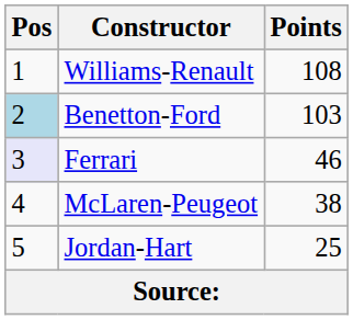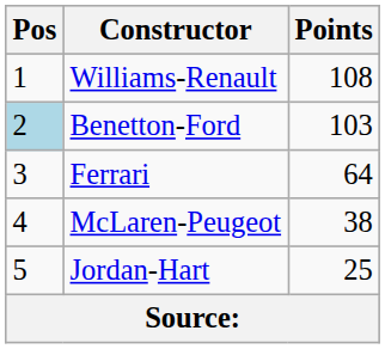Ferrari | Pos: lavender background -> no background
Ferrari | Points: 46 -> 64
